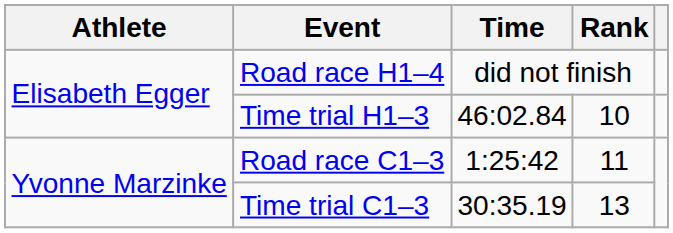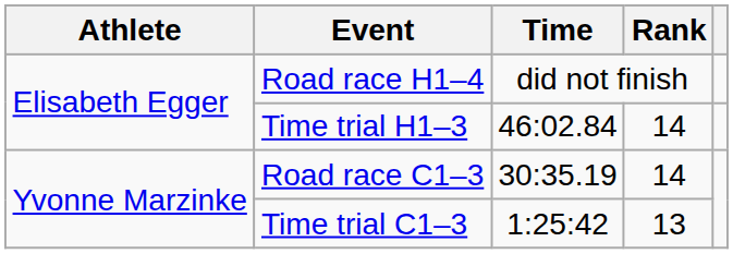Time trial H1–3 | Rank: 10 -> 14
Road race C1–3 | Time: 1:25:42 -> 30:35.19
Road race C1–3 | Rank: 11 -> 14
Time trial C1–3 | Time: 30:35.19 -> 1:25:42
